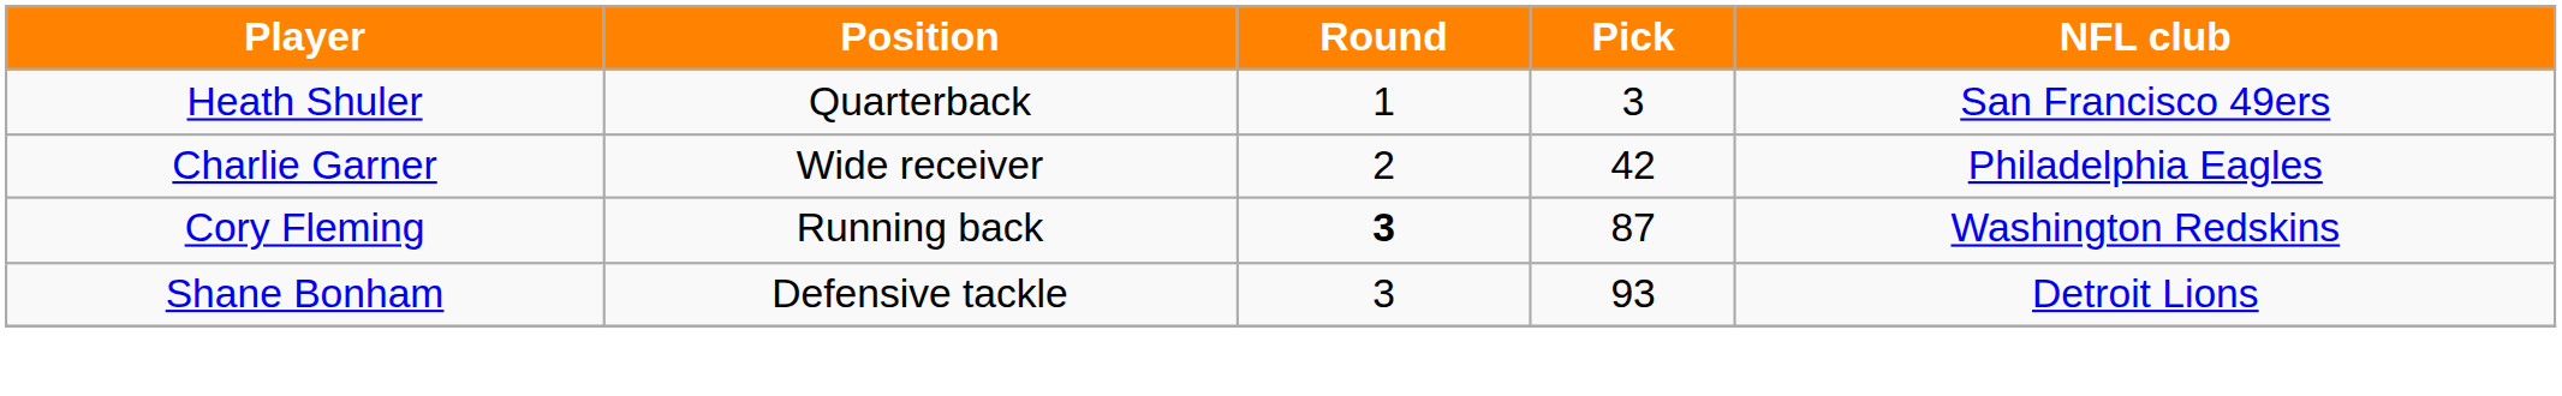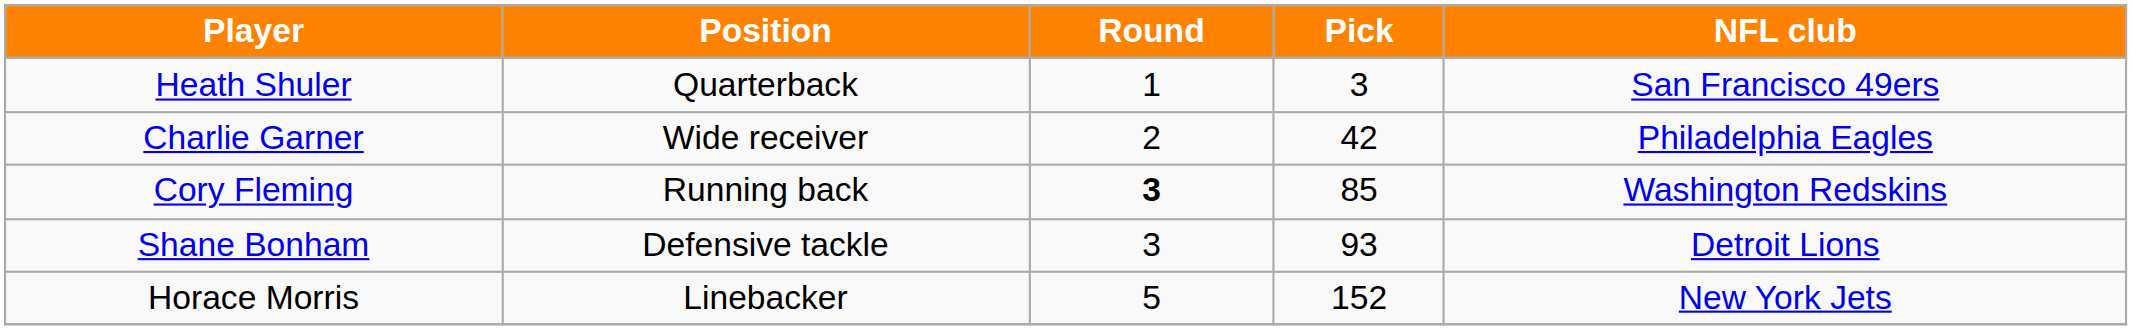Cory Fleming | Pick: 87 -> 85
+ row: Horace Morris | Linebacker | 5 | 152 | New York Jets
